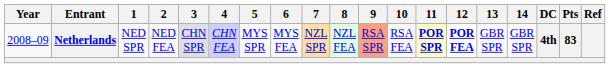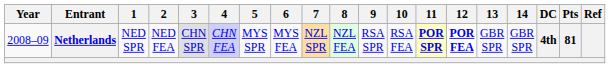Netherlands | 9: lightsalmon background -> no background
Netherlands | Pts: 83 -> 81
